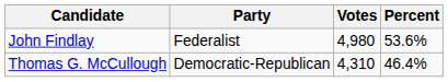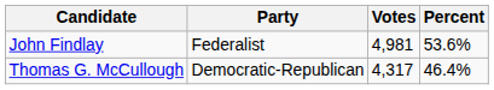John Findlay | Votes: 4,980 -> 4,981
Thomas G. McCullough | Votes: 4,310 -> 4,317
